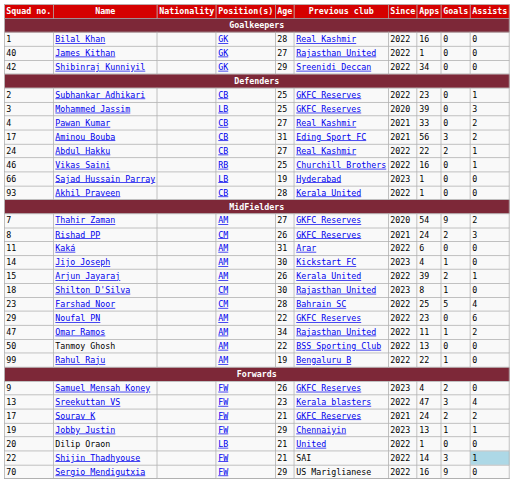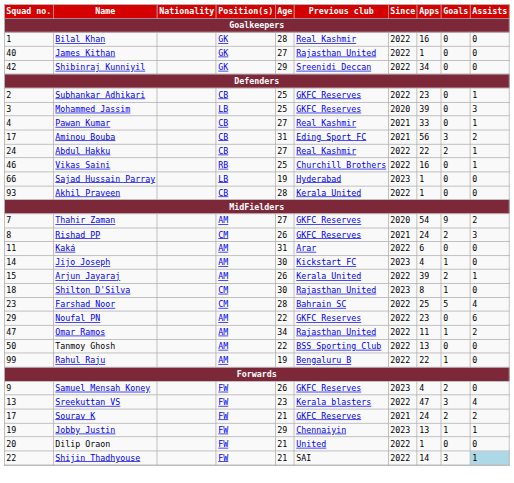Pawan Kumar | Assists: 2 -> 1
Dilip Oraon | Position(s): LB -> FW
- row: 70 | Sergio Mendigutxia | FW | 29 | US Mariglianese | 2022 | 16 | 9 | 0
